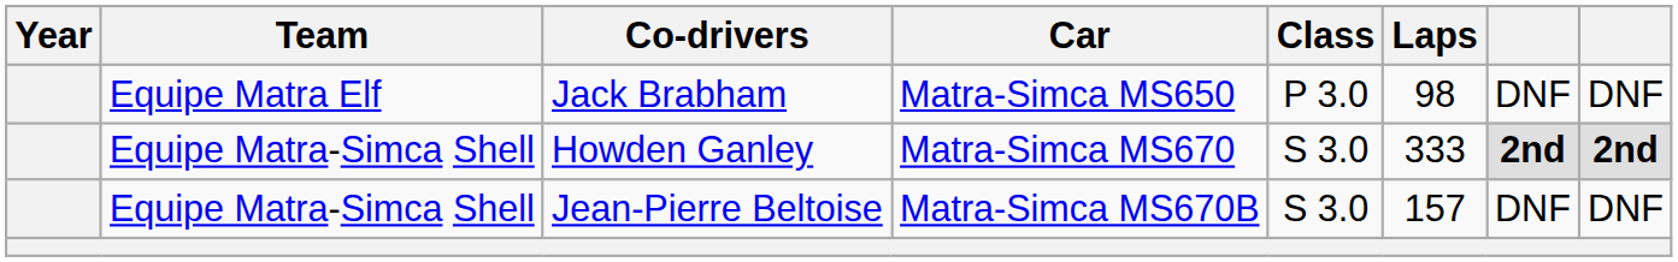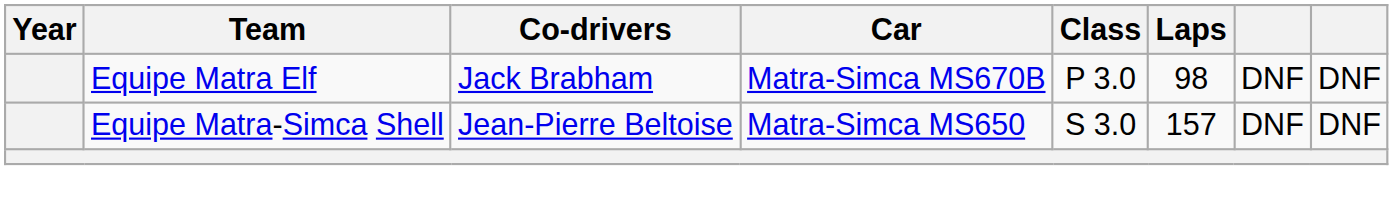Jack Brabham | Car: Matra-Simca MS650 -> Matra-Simca MS670B
- row: Equipe Matra-Simca Shell | Howden Ganley | Matra-Simca MS670 | S 3.0 | 333 | 2nd | 2nd
Jean-Pierre Beltoise | Car: Matra-Simca MS670B -> Matra-Simca MS650
